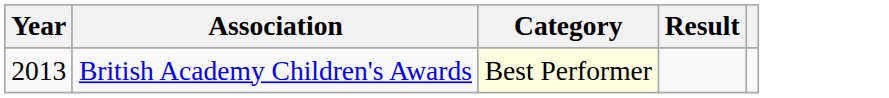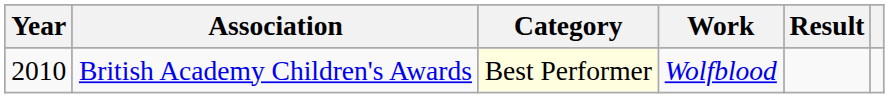+ column: Work | Wolfblood
British Academy Children's Awards | Year: 2013 -> 2010
